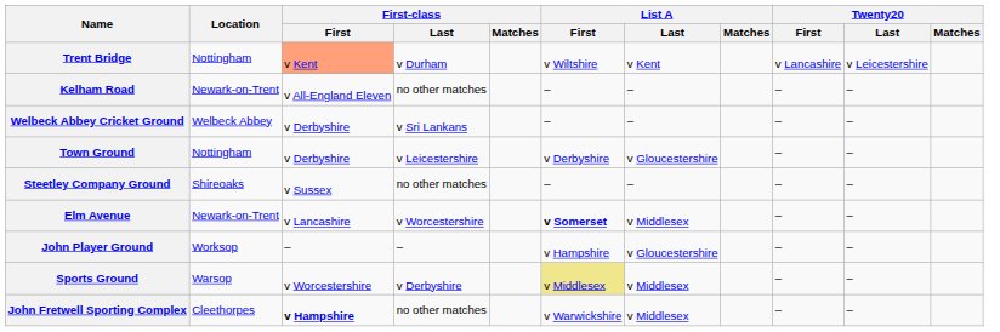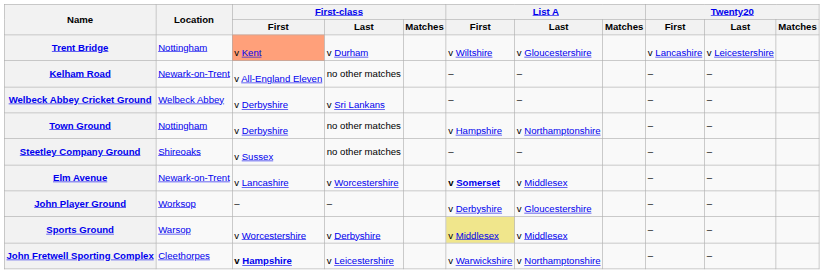Trent Bridge | List A / Last: v Kent -> v Gloucestershire
Town Ground | First-class / Last: v Leicestershire -> no other matches
Town Ground | List A / First: v Derbyshire -> v Hampshire
Town Ground | List A / Last: v Gloucestershire -> v Northamptonshire
John Player Ground | List A / First: v Hampshire -> v Derbyshire
John Fretwell Sporting Complex | First-class / Last: no other matches -> v Leicestershire
John Fretwell Sporting Complex | List A / Last: v Middlesex -> v Northamptonshire
